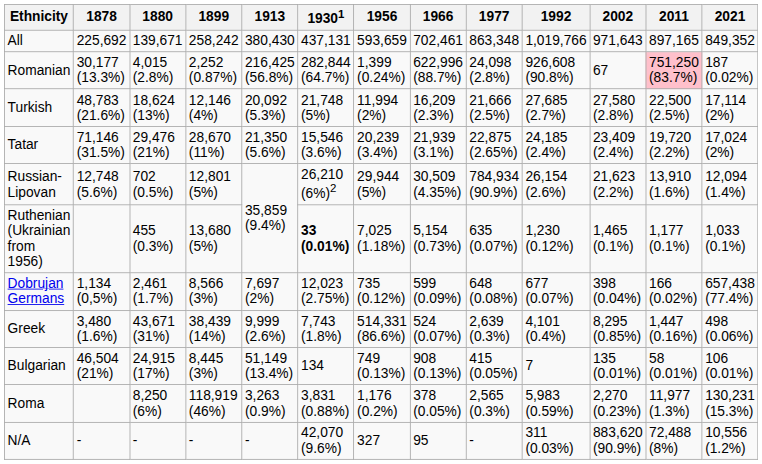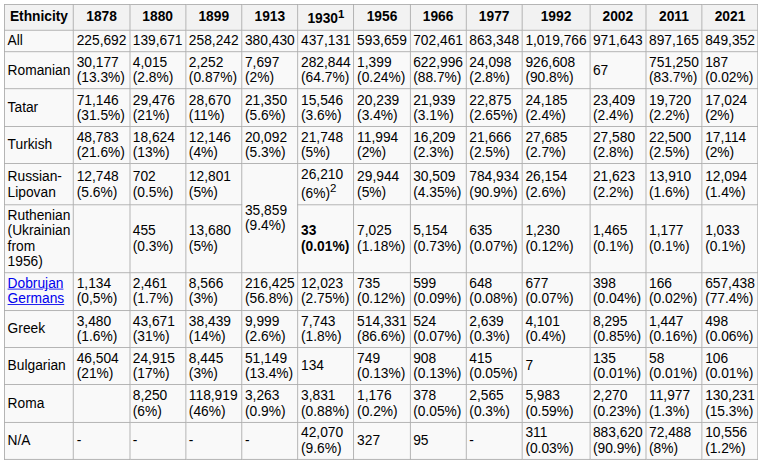Romanian | 1913: 216,425 (56.8%) -> 7,697 (2%)
Romanian | 2011: pink background -> no background
rows swapped: Turkish <-> Tatar
Dobrujan Germans | 1913: 7,697 (2%) -> 216,425 (56.8%)
